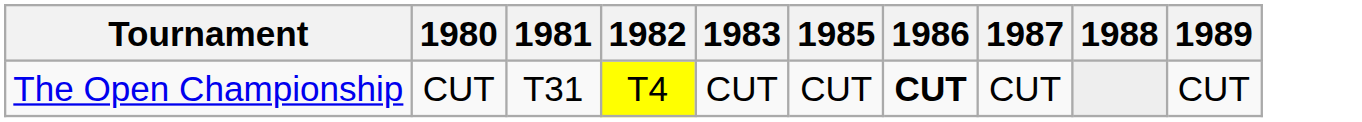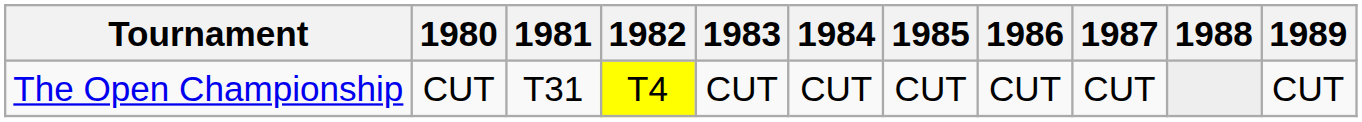+ column: 1984 | CUT
The Open Championship | 1986: bold -> normal
